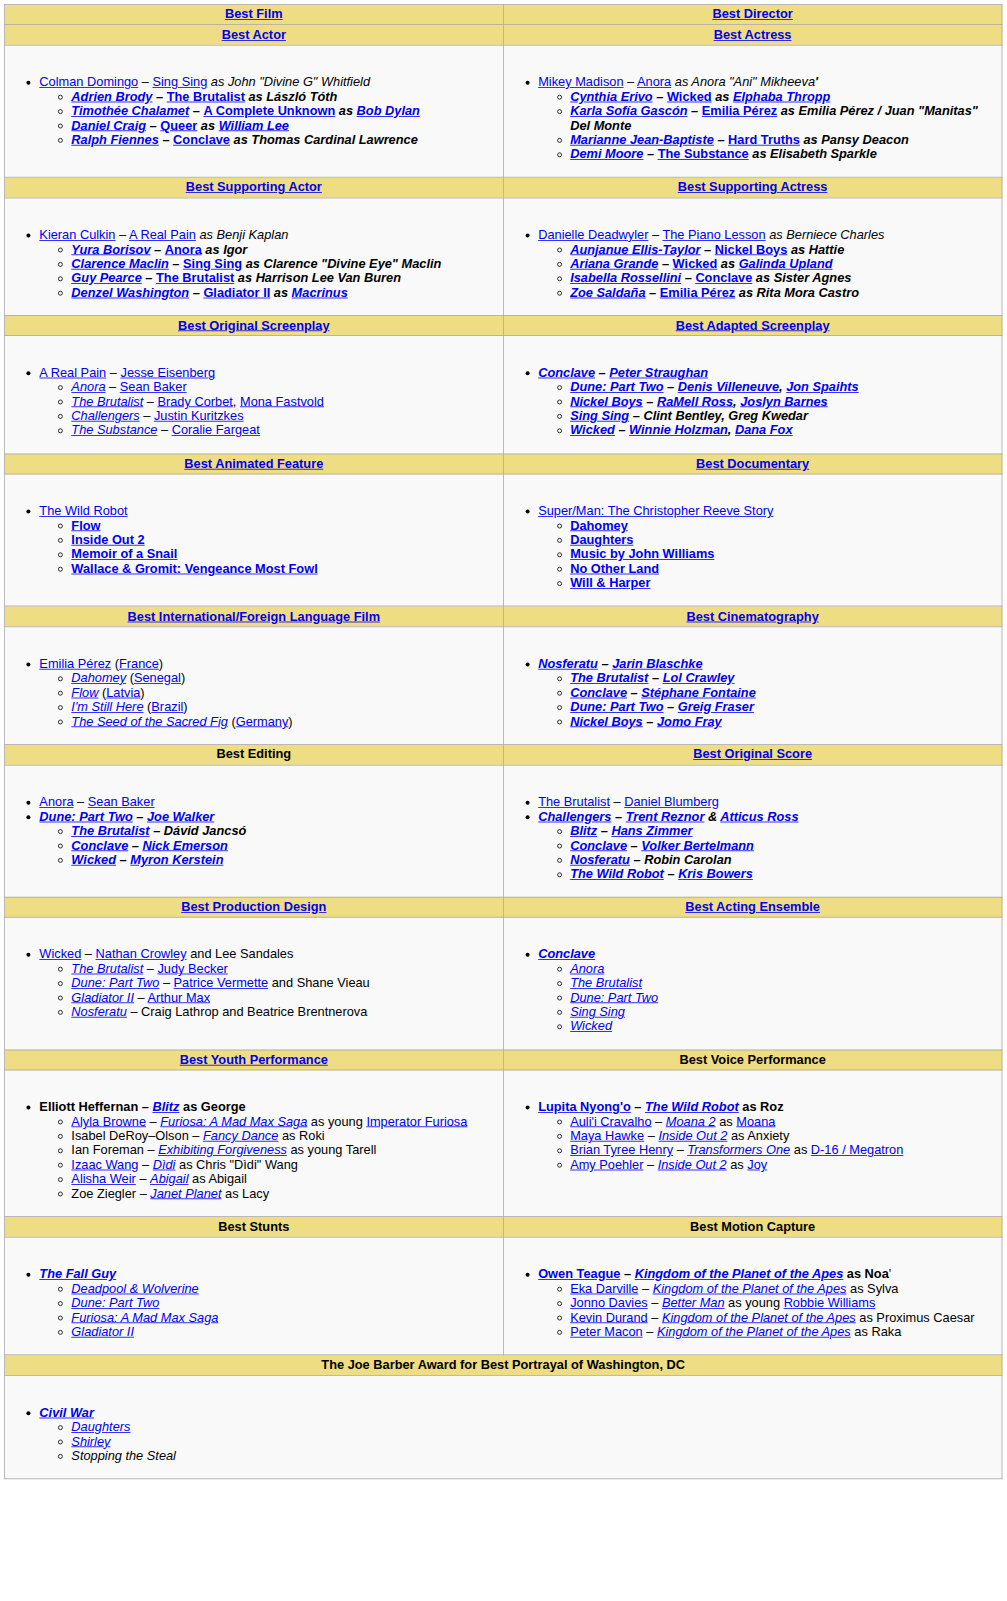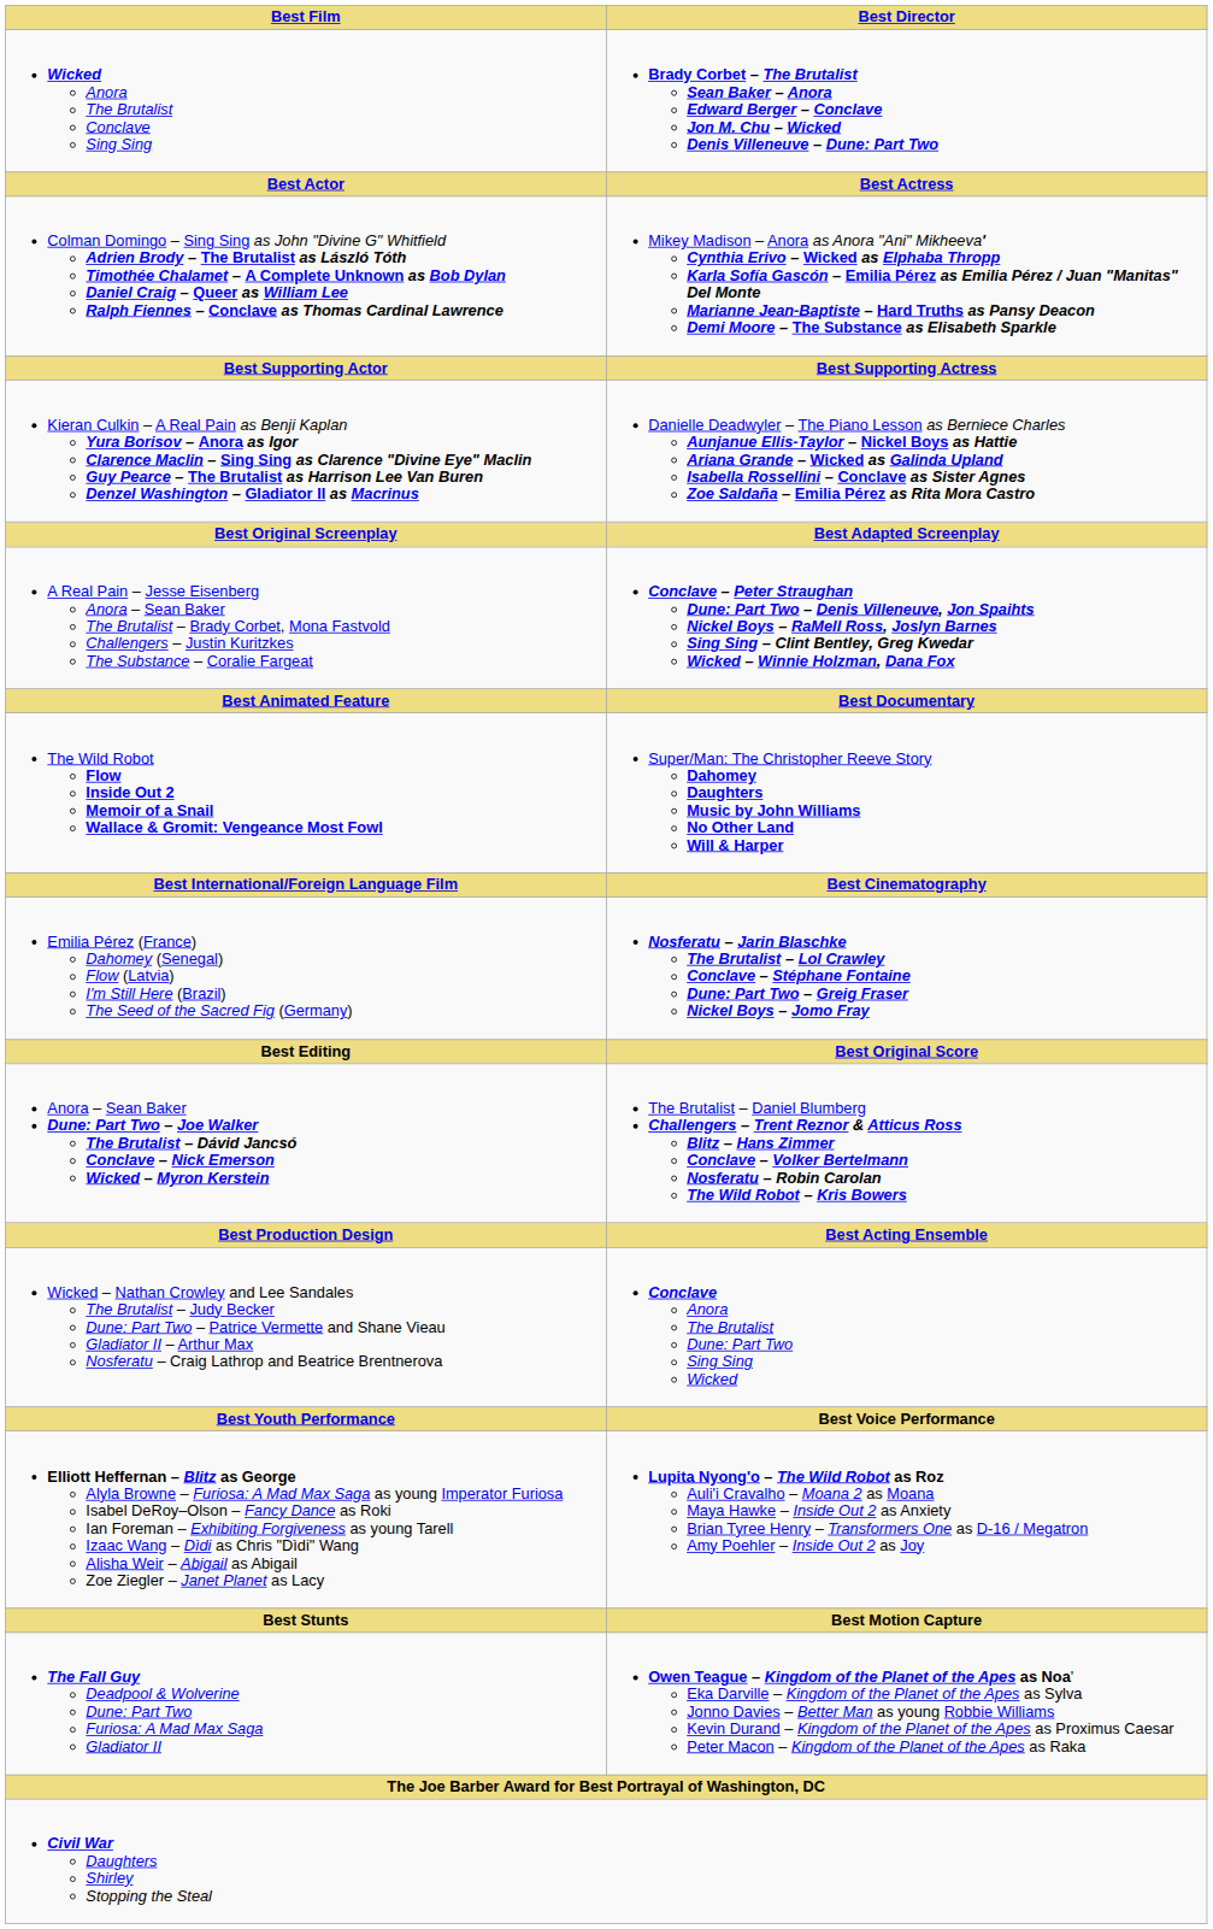+ row: Wicked Anora The Brutalist Conclave Sing Sing | Brady Corbet – The Brutalist Sean Baker – Anora Edward Berger – Conclave Jon M. Chu – Wicked Denis Villeneuve – Dune: Part Two
